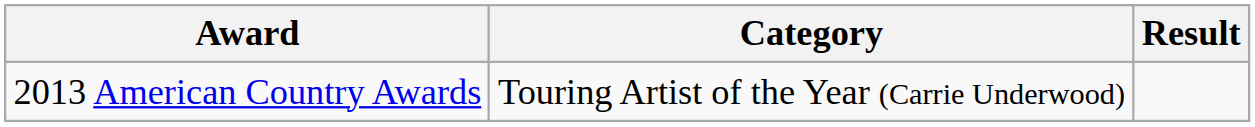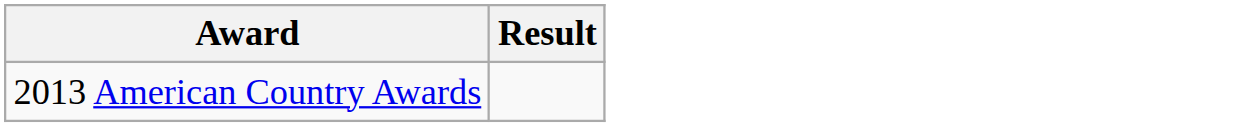- column: Category | Touring Artist of the Year (Carrie Underwood)
